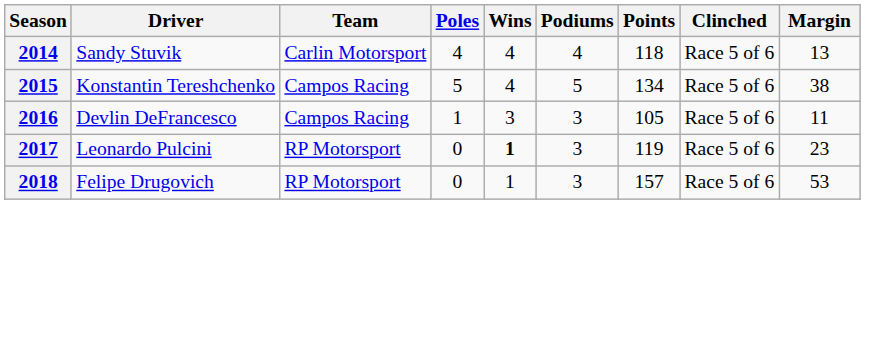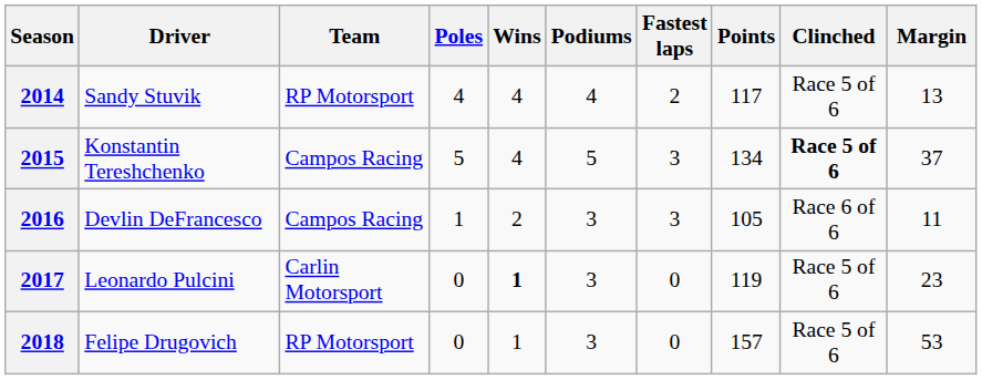+ column: Fastest laps | 2 | 3 | 3 | 0 | 0
2014 | Team: Carlin Motorsport -> RP Motorsport
2014 | Points: 118 -> 117
2015 | Clinched: normal -> bold
2015 | Margin: 38 -> 37
2016 | Wins: 3 -> 2
2016 | Clinched: Race 5 of 6 -> Race 6 of 6
2017 | Team: RP Motorsport -> Carlin Motorsport
